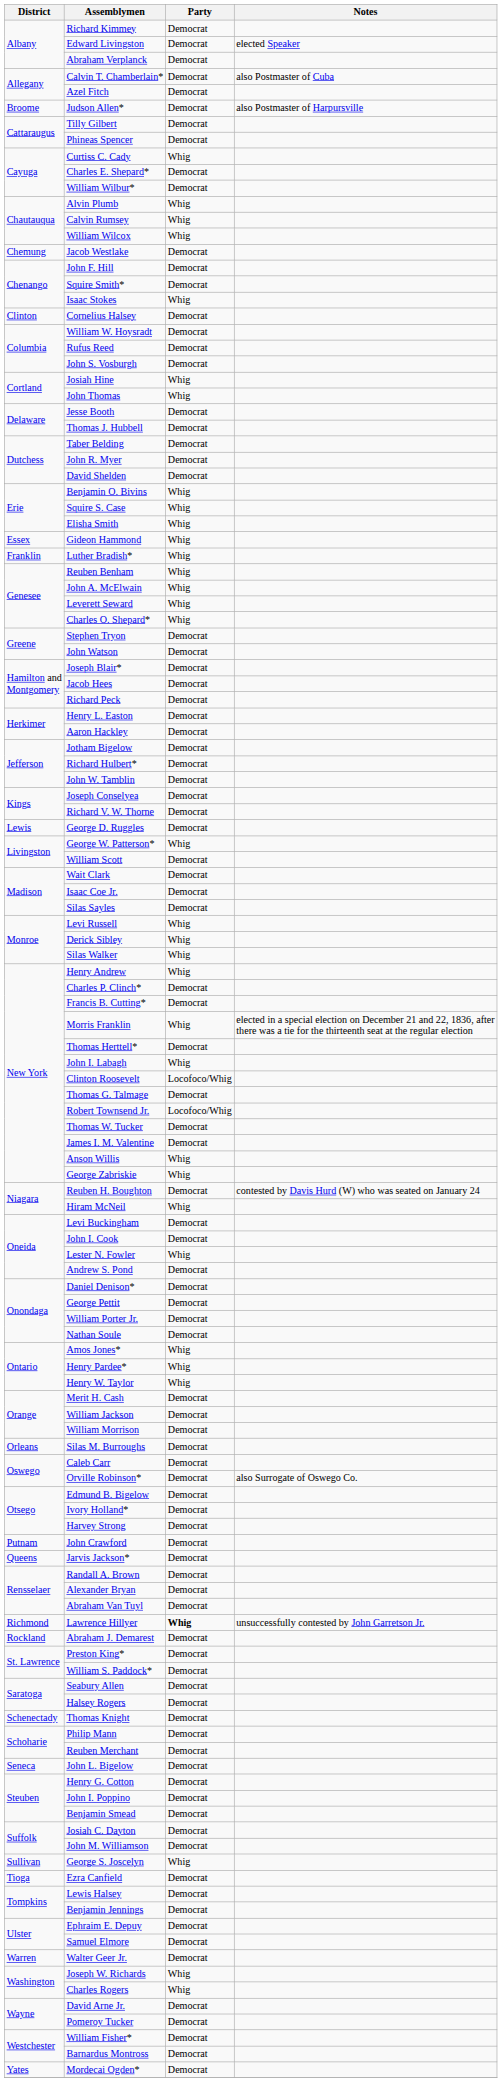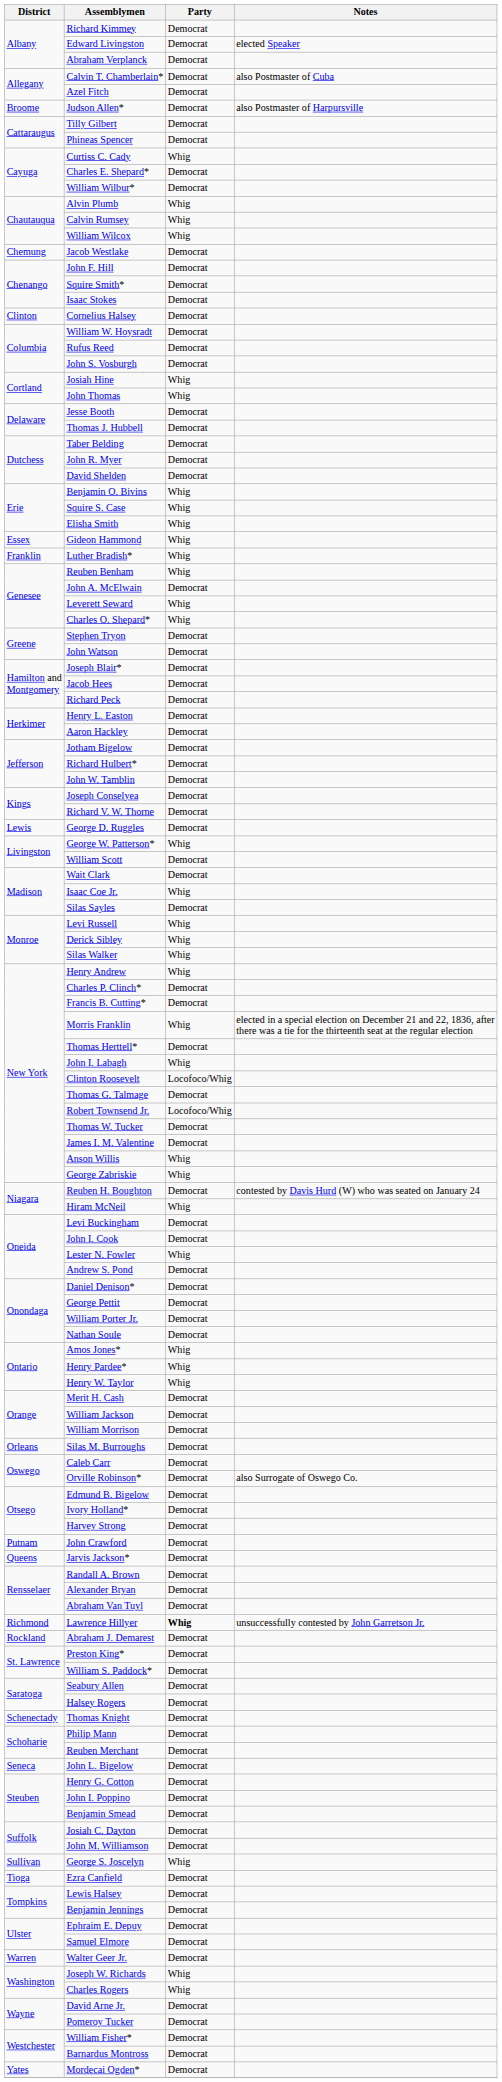Isaac Stokes | Party: Whig -> Democrat
John A. McElwain | Party: Whig -> Democrat
Isaac Coe Jr. | Party: Democrat -> Whig
